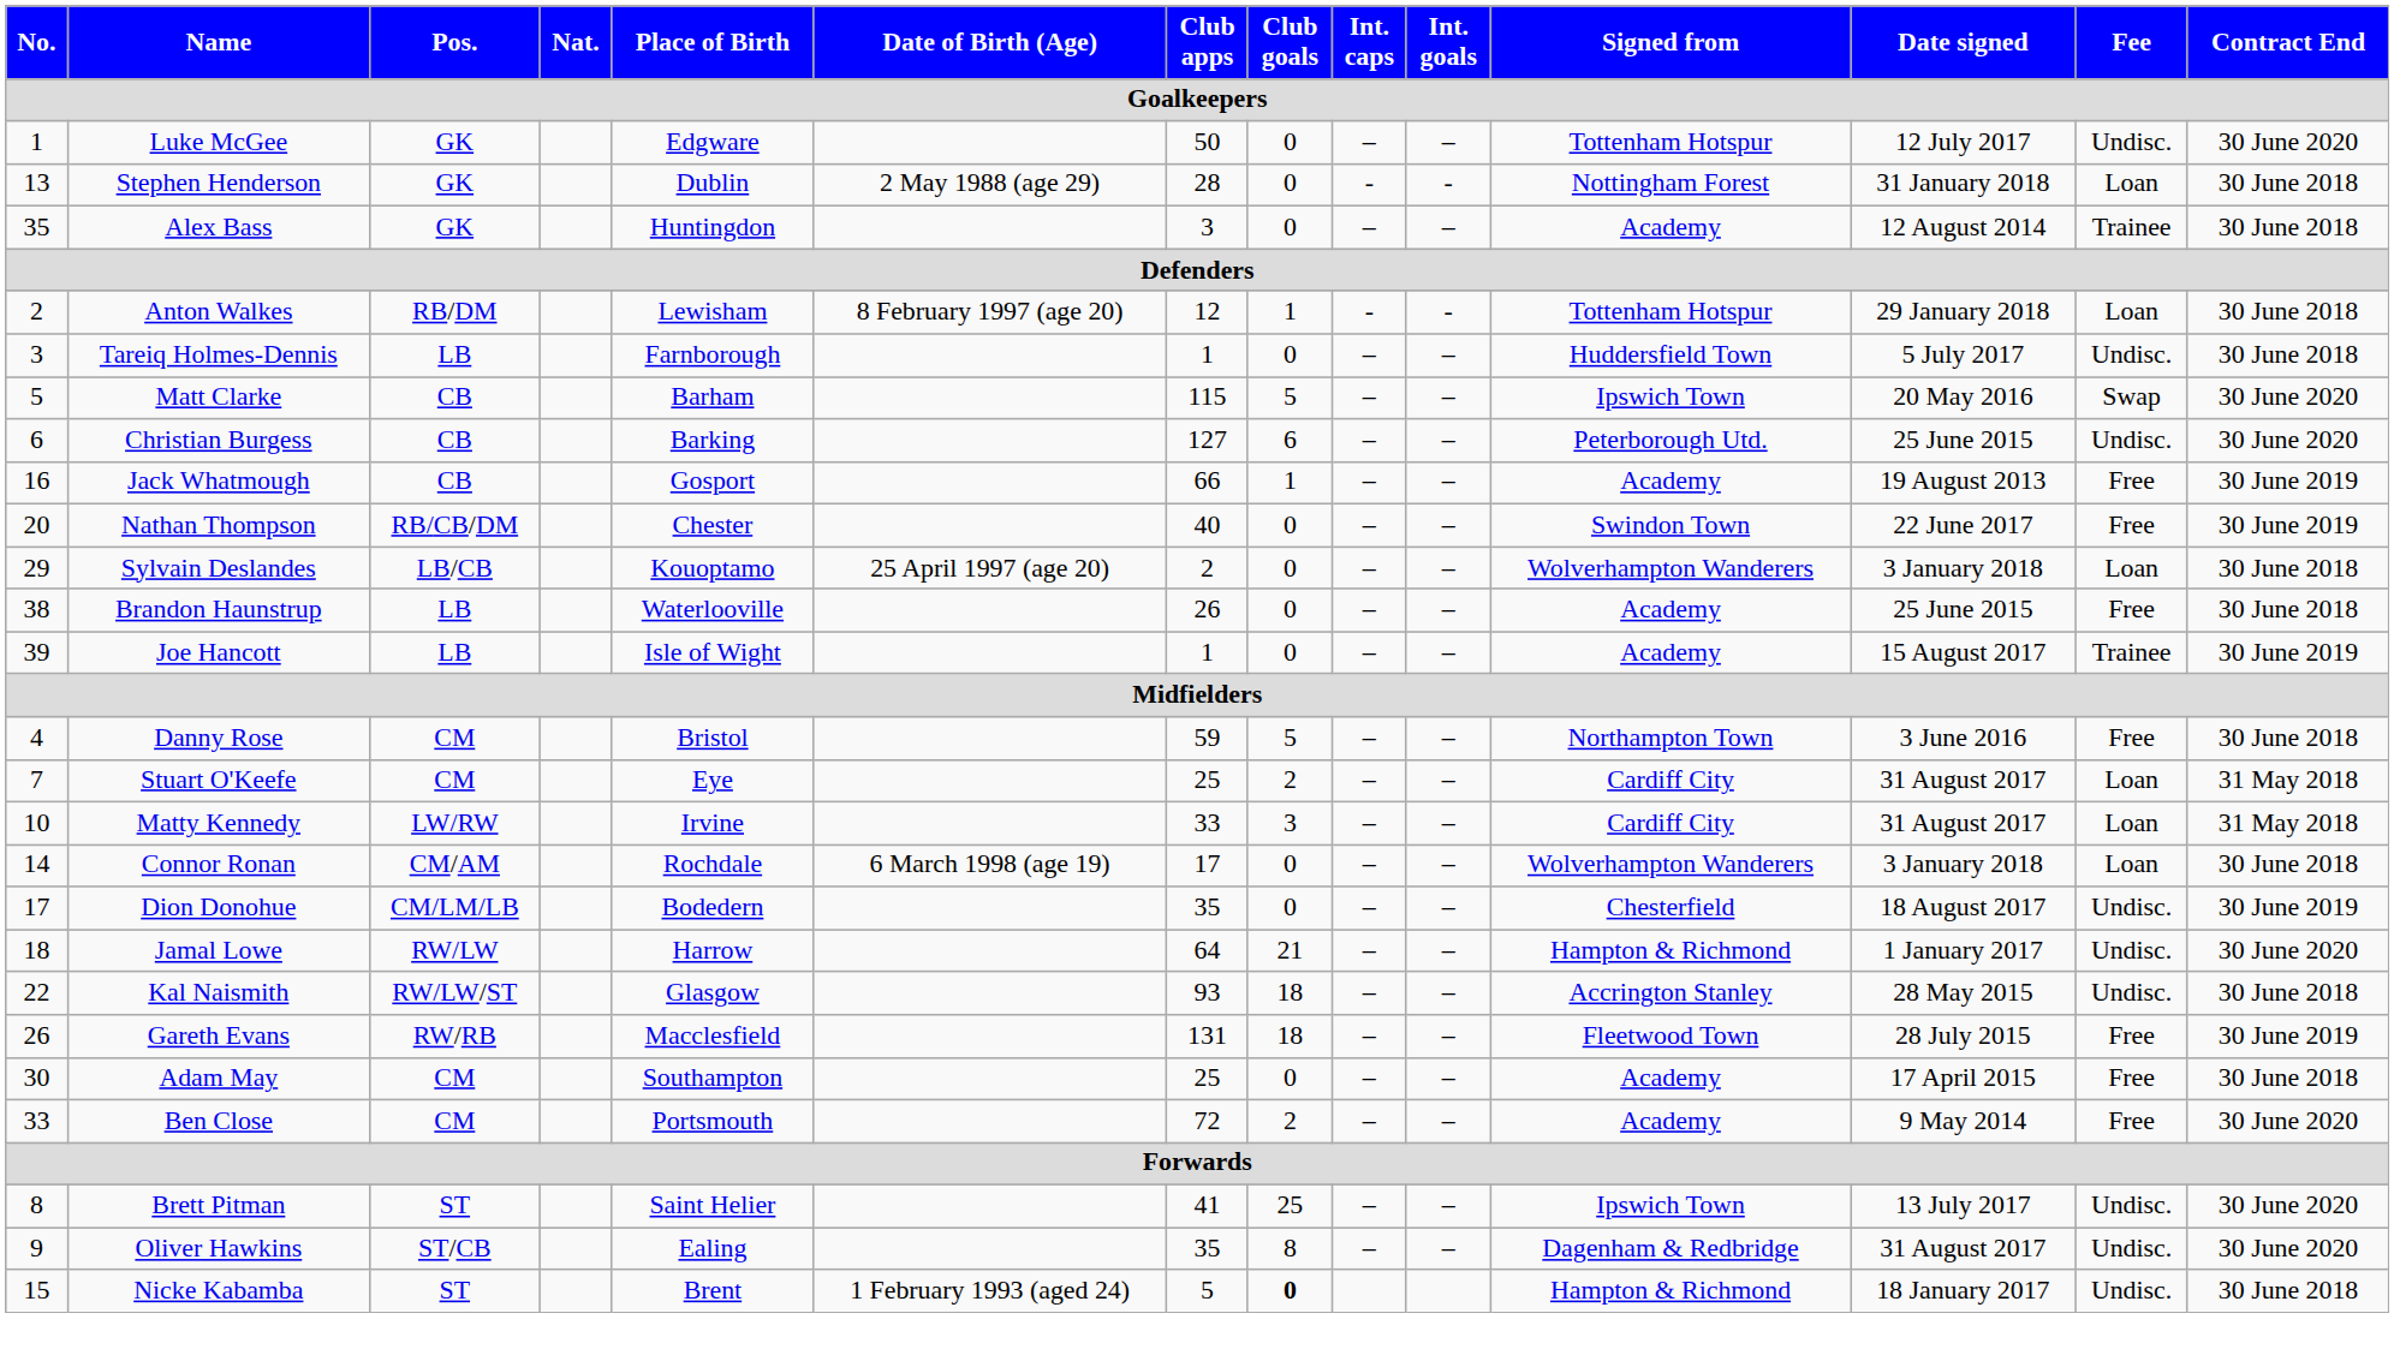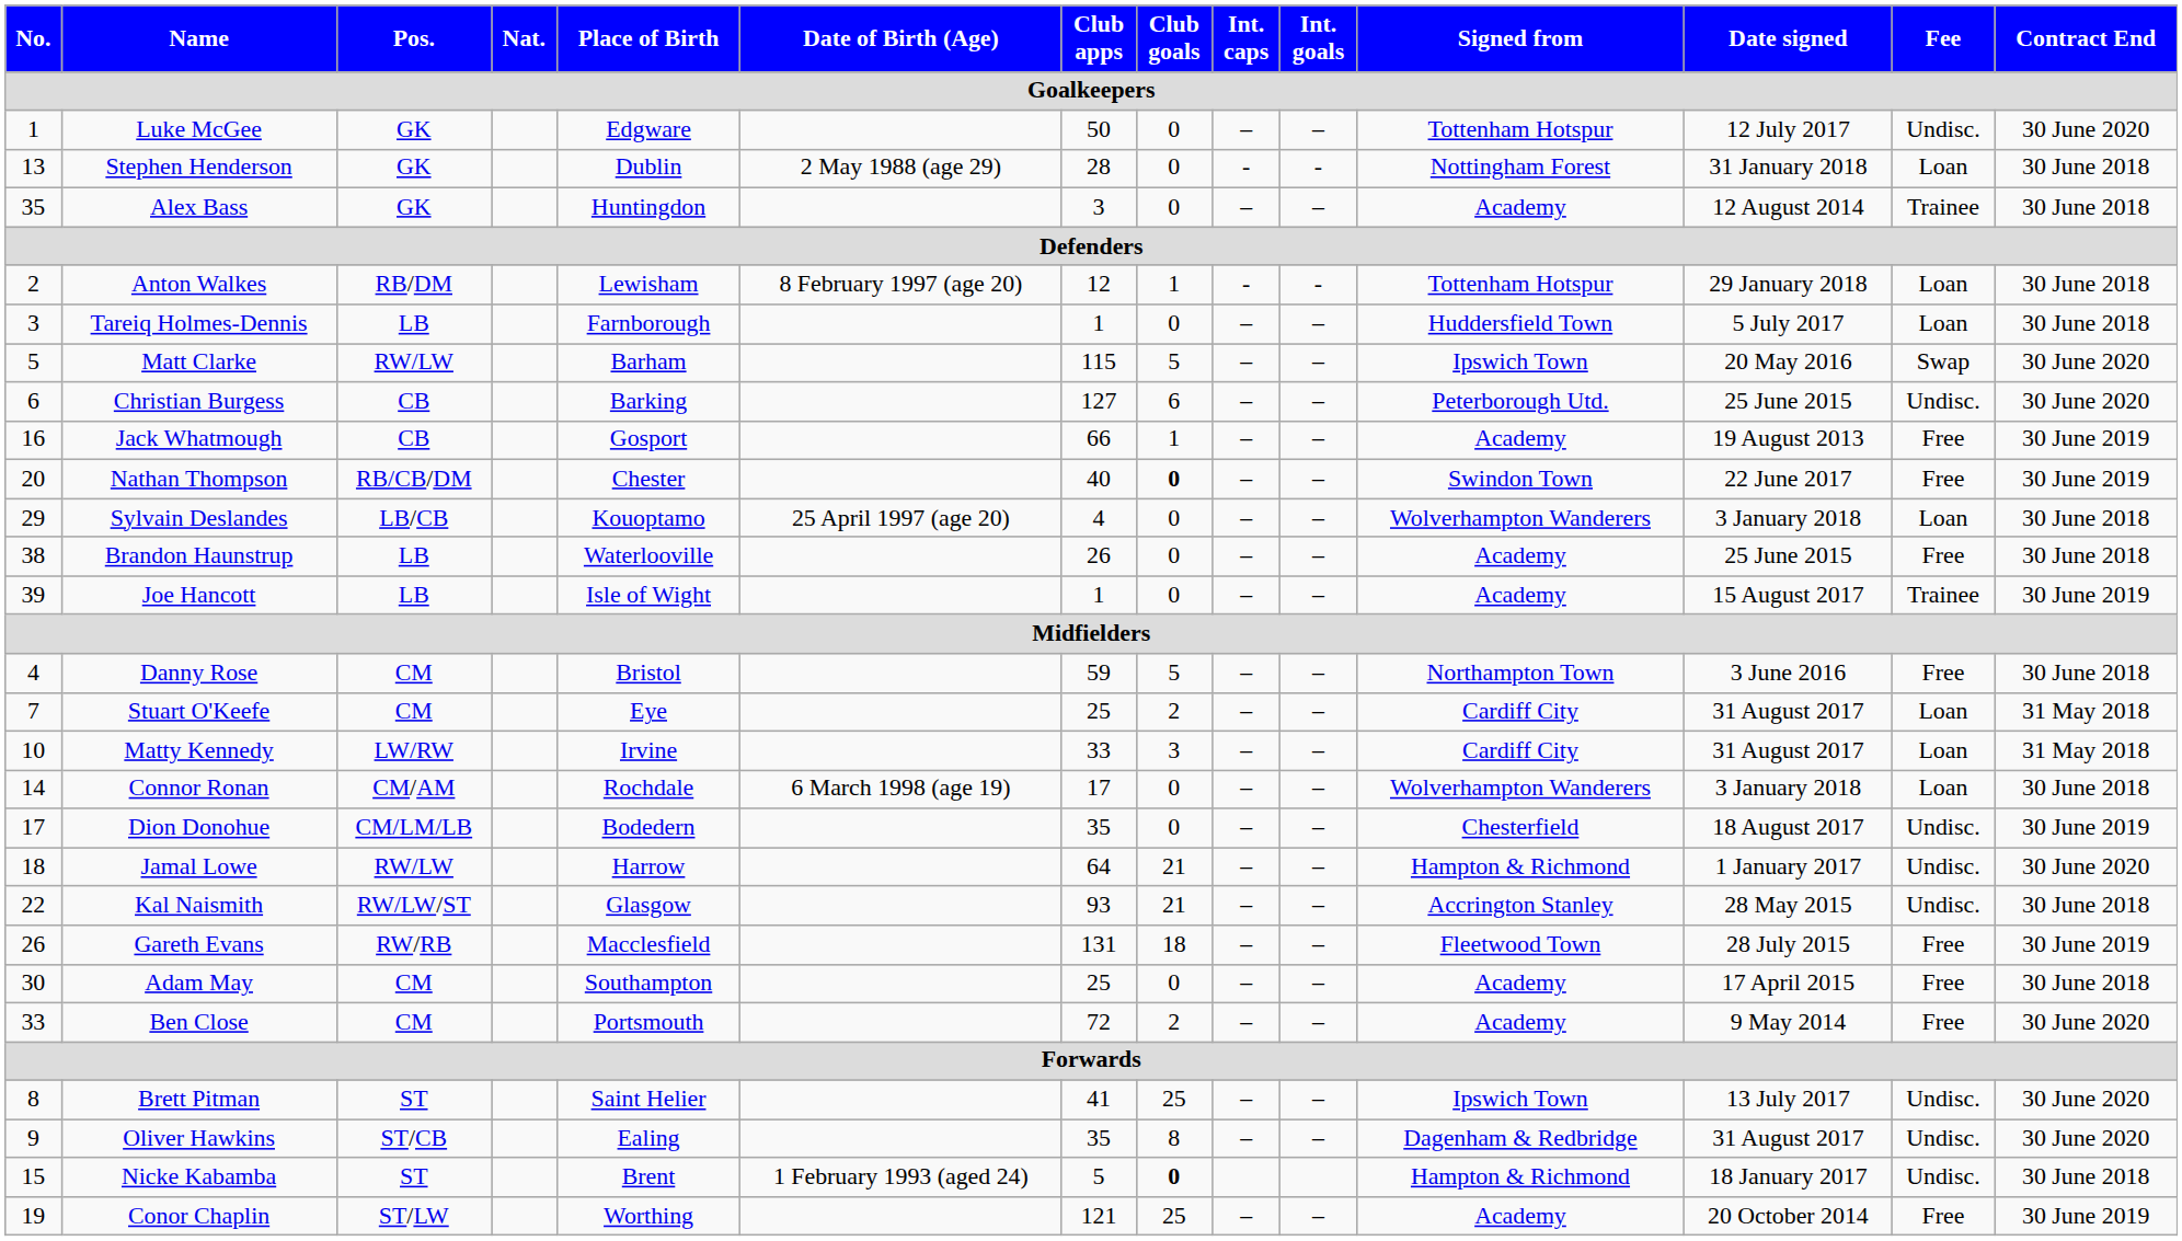Tareiq Holmes-Dennis | Fee: Undisc. -> Loan
Matt Clarke | Pos.: CB -> RW/LW
Nathan Thompson | Club goals: normal -> bold
Sylvain Deslandes | Club apps: 2 -> 4
Kal Naismith | Club goals: 18 -> 21
+ row: 19 | Conor Chaplin | ST/LW | Worthing | 121 | 25 | – | – | Academy | 20 October 2014 | Free | 30 June 2019
